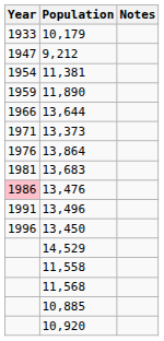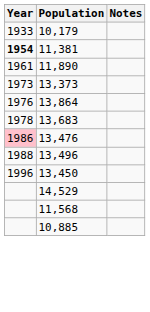- row: 1947 | 9,212
11,381 | Year: normal -> bold
11,890 | Year: 1959 -> 1961
- row: 1966 | 13,644
13,373 | Year: 1971 -> 1973
13,683 | Year: 1981 -> 1978
13,496 | Year: 1991 -> 1988
- row: 11,558
- row: 10,920
